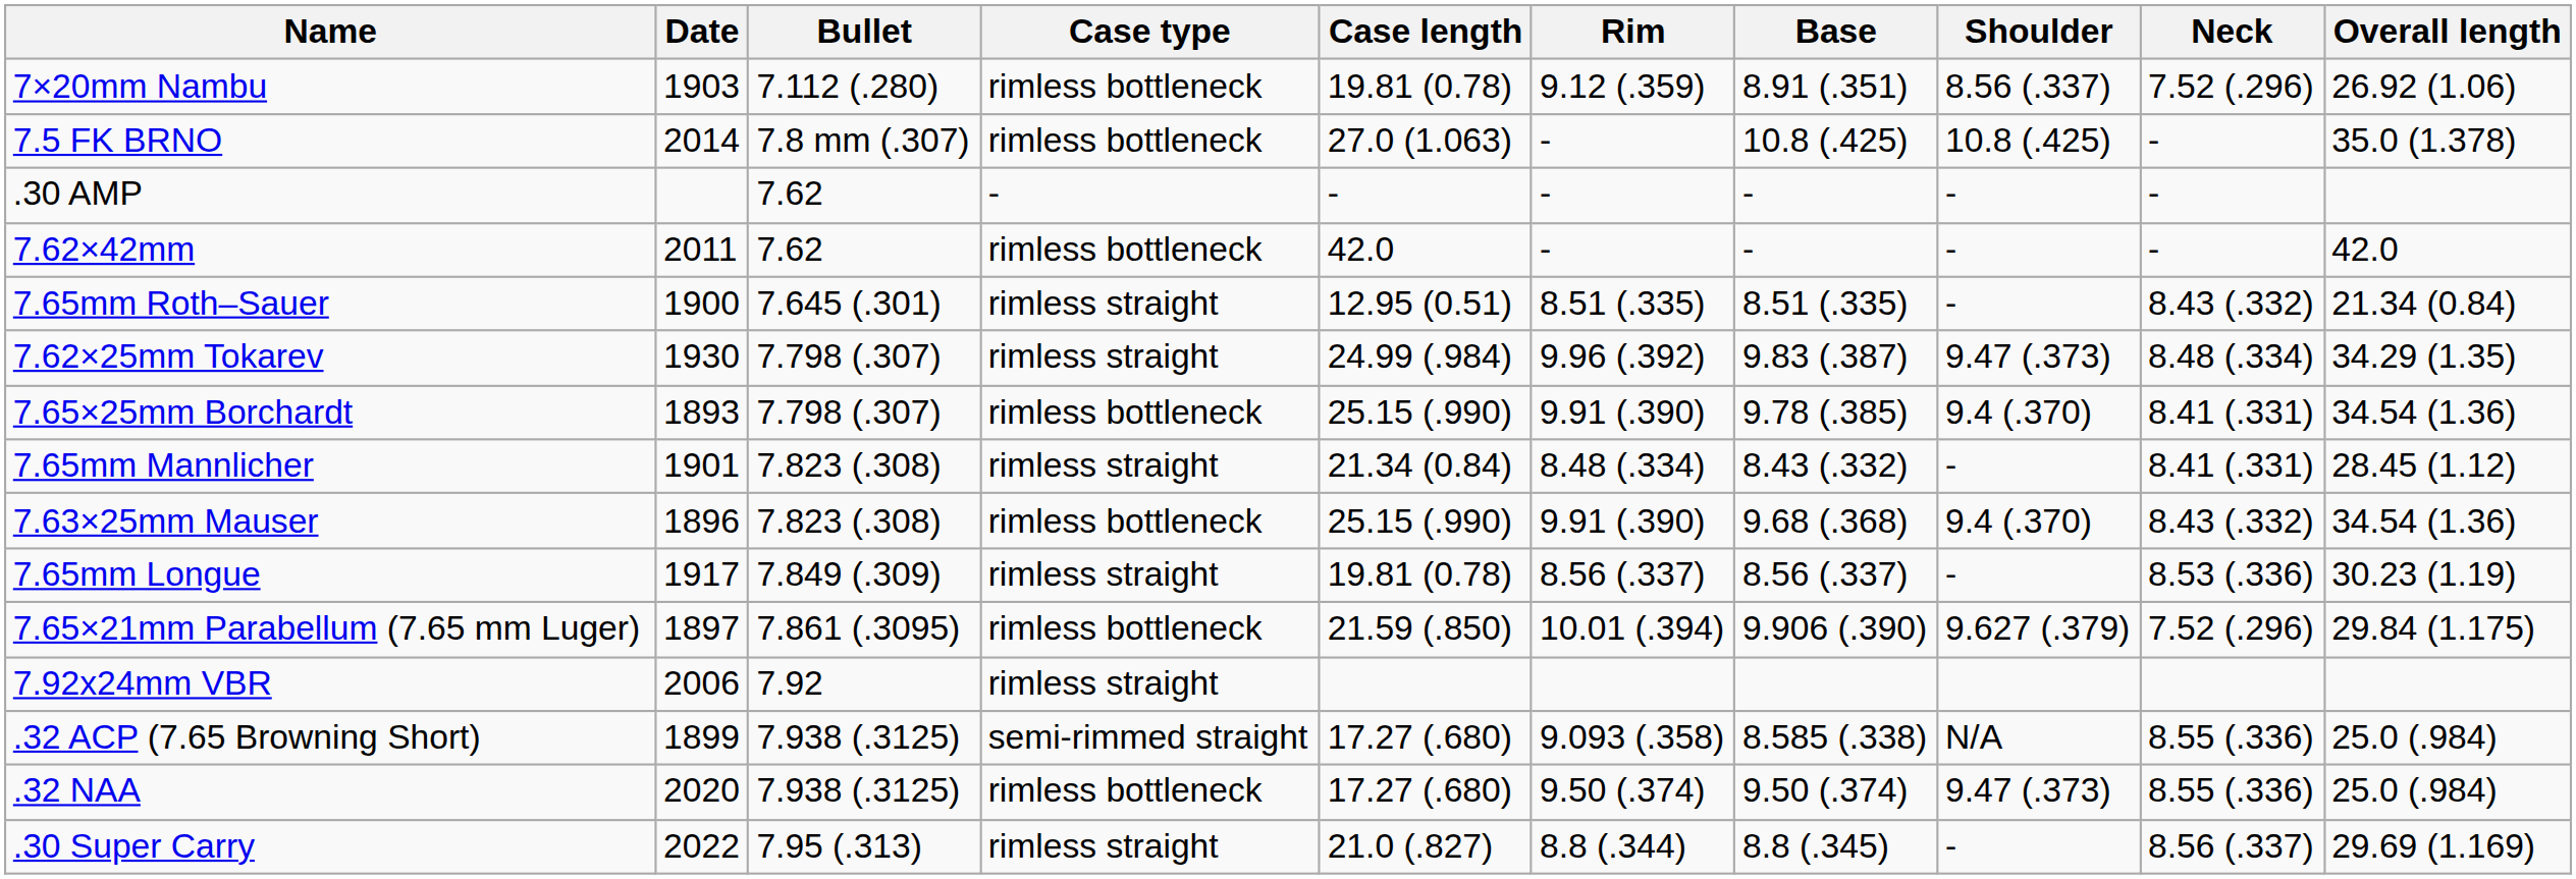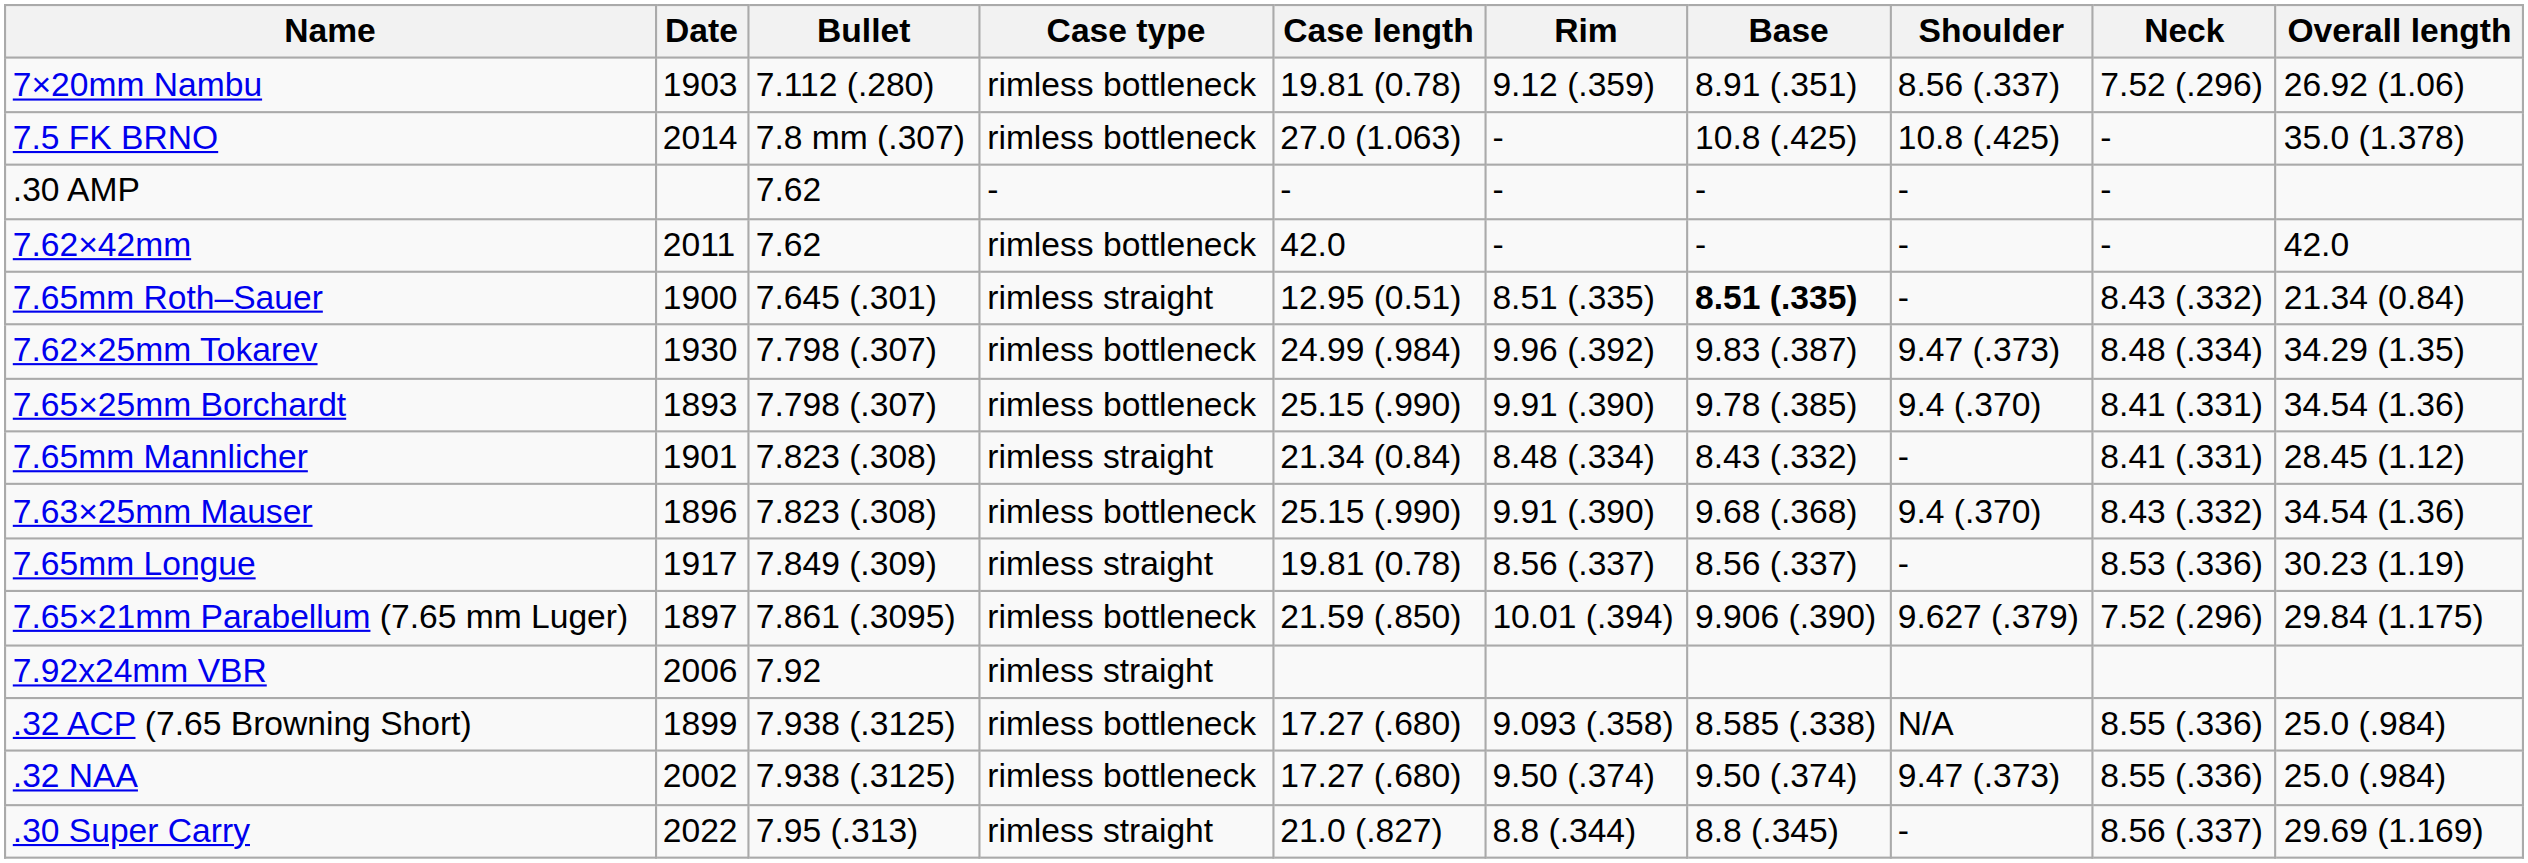7.65mm Roth–Sauer | Base: normal -> bold
7.62×25mm Tokarev | Case type: rimless straight -> rimless bottleneck
.32 ACP (7.65 Browning Short) | Case type: semi-rimmed straight -> rimless bottleneck
.32 NAA | Date: 2020 -> 2002
